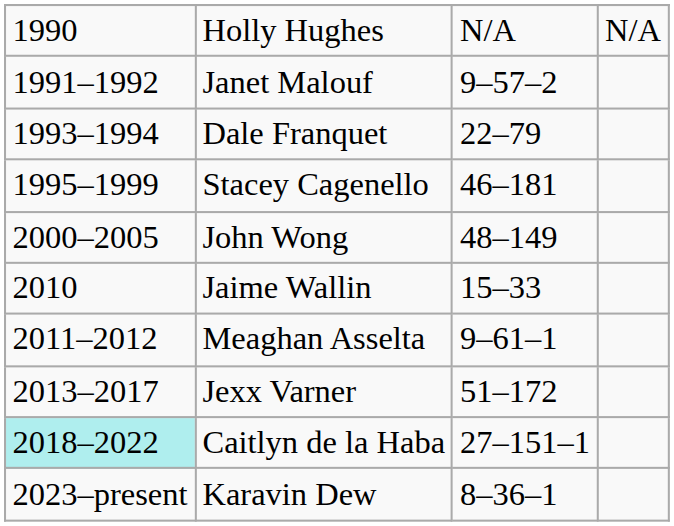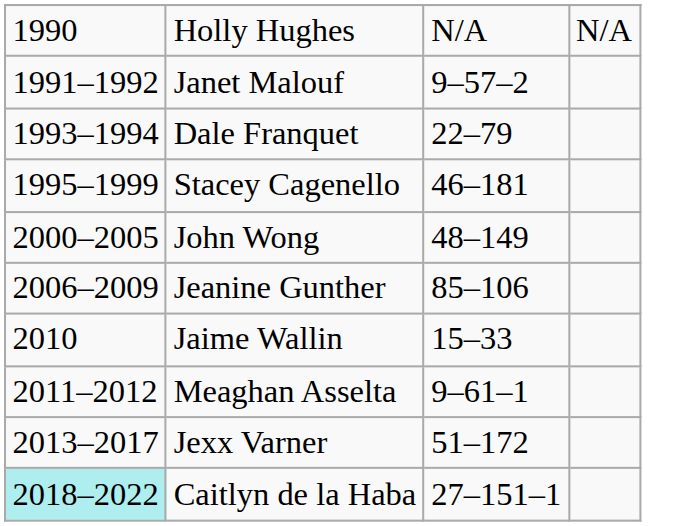+ row: 2006–2009 | Jeanine Gunther | 85–106
- row: 2023–present | Karavin Dew | 8–36–1
